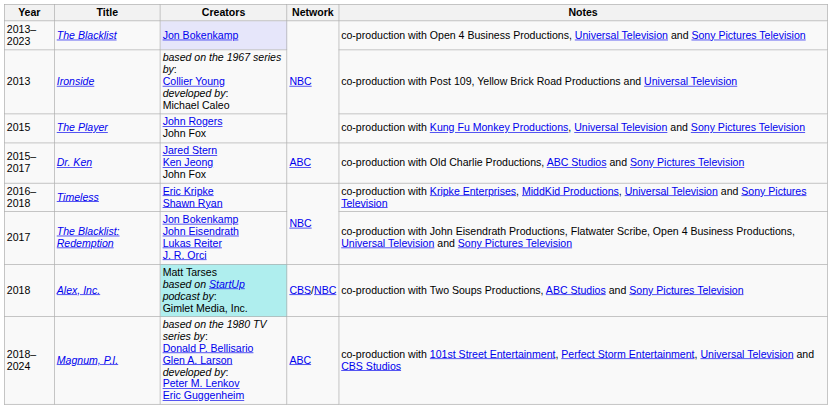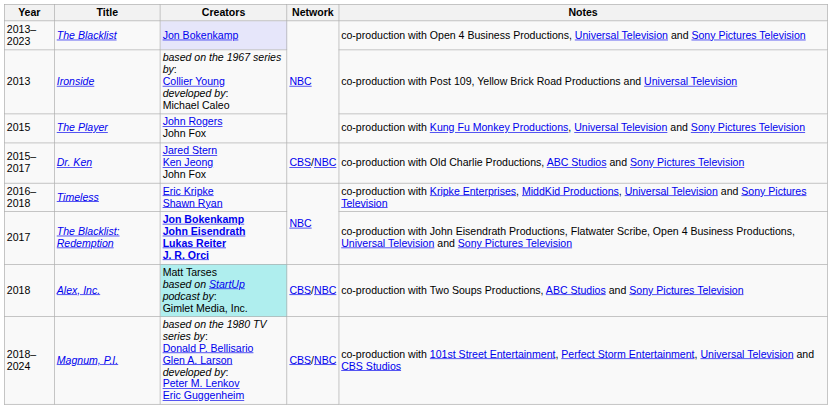Dr. Ken | Network: ABC -> CBS/NBC
The Blacklist: Redemption | Creators: normal -> bold
Magnum, P.I. | Network: ABC -> CBS/NBC
